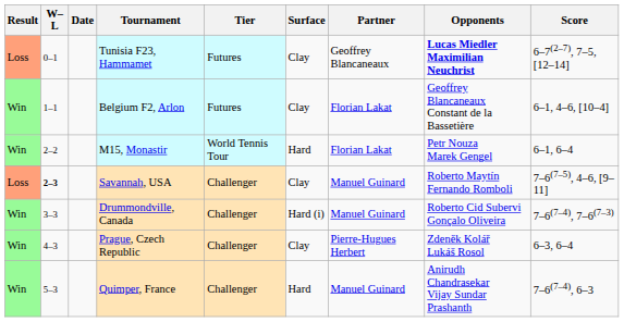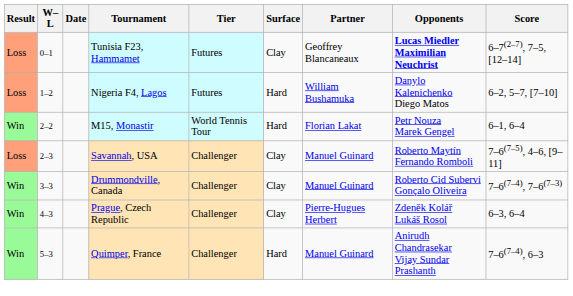- row: Win | 1–1 | Belgium F2, Arlon | Futures | Clay | Florian Lakat | Geoffrey Blancaneaux Constant de la Bassetière | 6–1, 4–6, [10–4]
+ row: Loss | 1–2 | Nigeria F4, Lagos | Futures | Hard | William Bushamuka | Danylo Kalenichenko Diego Matos | 6–2, 5–7, [7–10]
Savannah, USA | W–L: bold -> normal
Drummondville, Canada | Surface: Hard (i) -> Clay
